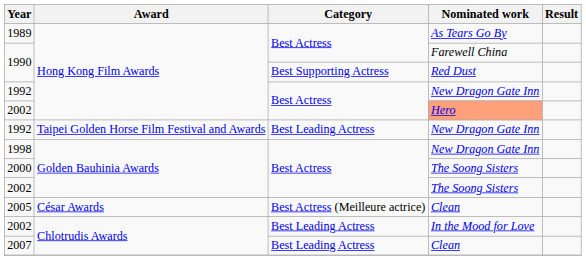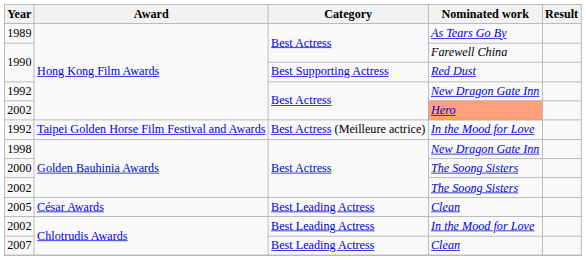1992 / Taipei Golden Horse Film Festival and Awards | Category: Best Leading Actress -> Best Actress (Meilleure actrice)
1992 / Taipei Golden Horse Film Festival and Awards | Nominated work: New Dragon Gate Inn -> In the Mood for Love
2005 | Category: Best Actress (Meilleure actrice) -> Best Leading Actress
